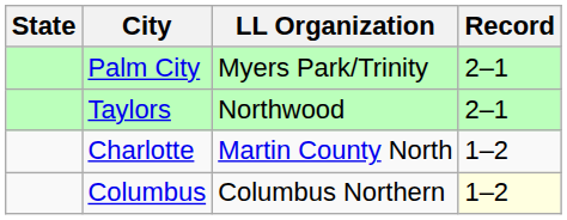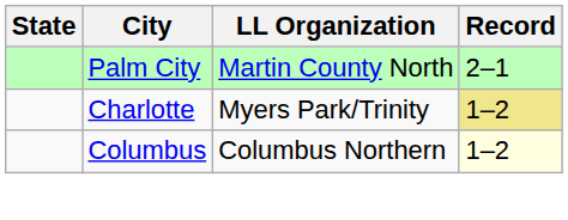Palm City | LL Organization: Myers Park/Trinity -> Martin County North
- row: Taylors | Northwood | 2–1
Charlotte | LL Organization: Martin County North -> Myers Park/Trinity
Charlotte | Record: no background -> khaki background
